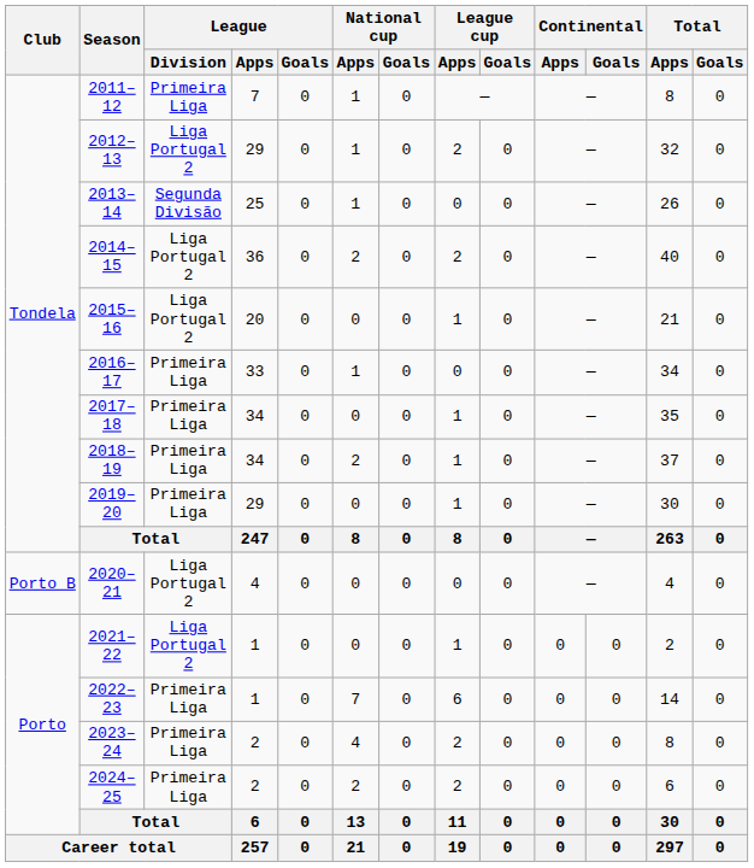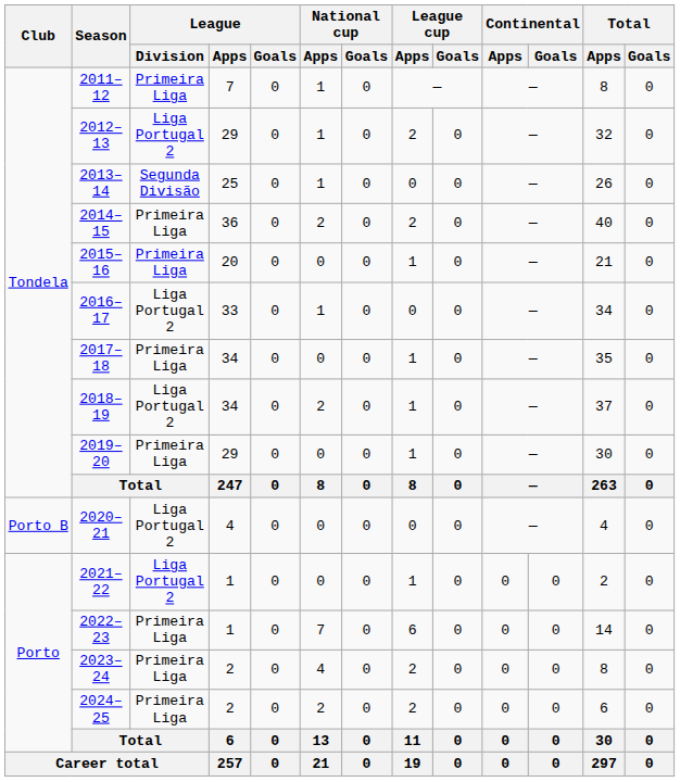2014–15 | League / Division: Liga Portugal 2 -> Primeira Liga
2015–16 | League / Division: Liga Portugal 2 -> Primeira Liga
2016–17 | League / Division: Primeira Liga -> Liga Portugal 2
2018–19 | League / Division: Primeira Liga -> Liga Portugal 2
